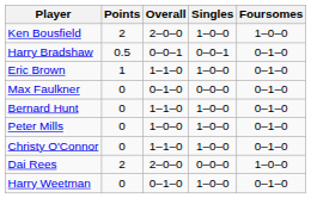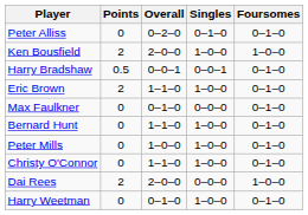+ row: Peter Alliss | 0 | 0–2–0 | 0–1–0 | 0–1–0
Eric Brown | Points: 1 -> 2
